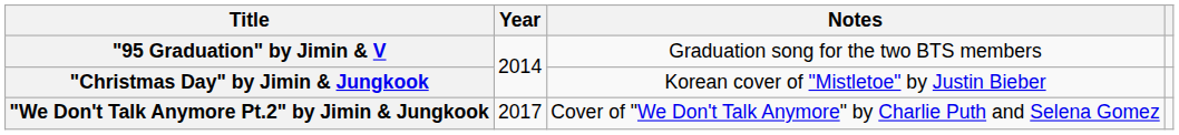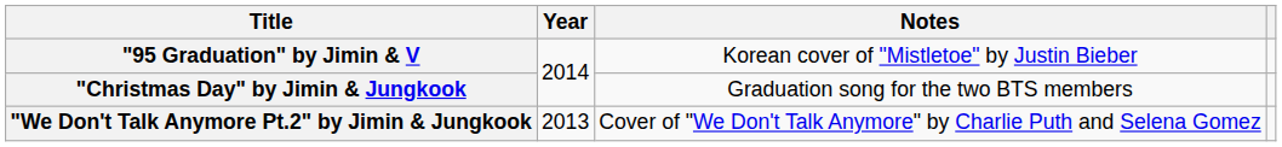"95 Graduation" by Jimin & V | Notes: Graduation song for the two BTS members -> Korean cover of "Mistletoe" by Justin Bieber
"Christmas Day" by Jimin & Jungkook | Notes: Korean cover of "Mistletoe" by Justin Bieber -> Graduation song for the two BTS members
"We Don't Talk Anymore Pt.2" by Jimin & Jungkook | Year: 2017 -> 2013
